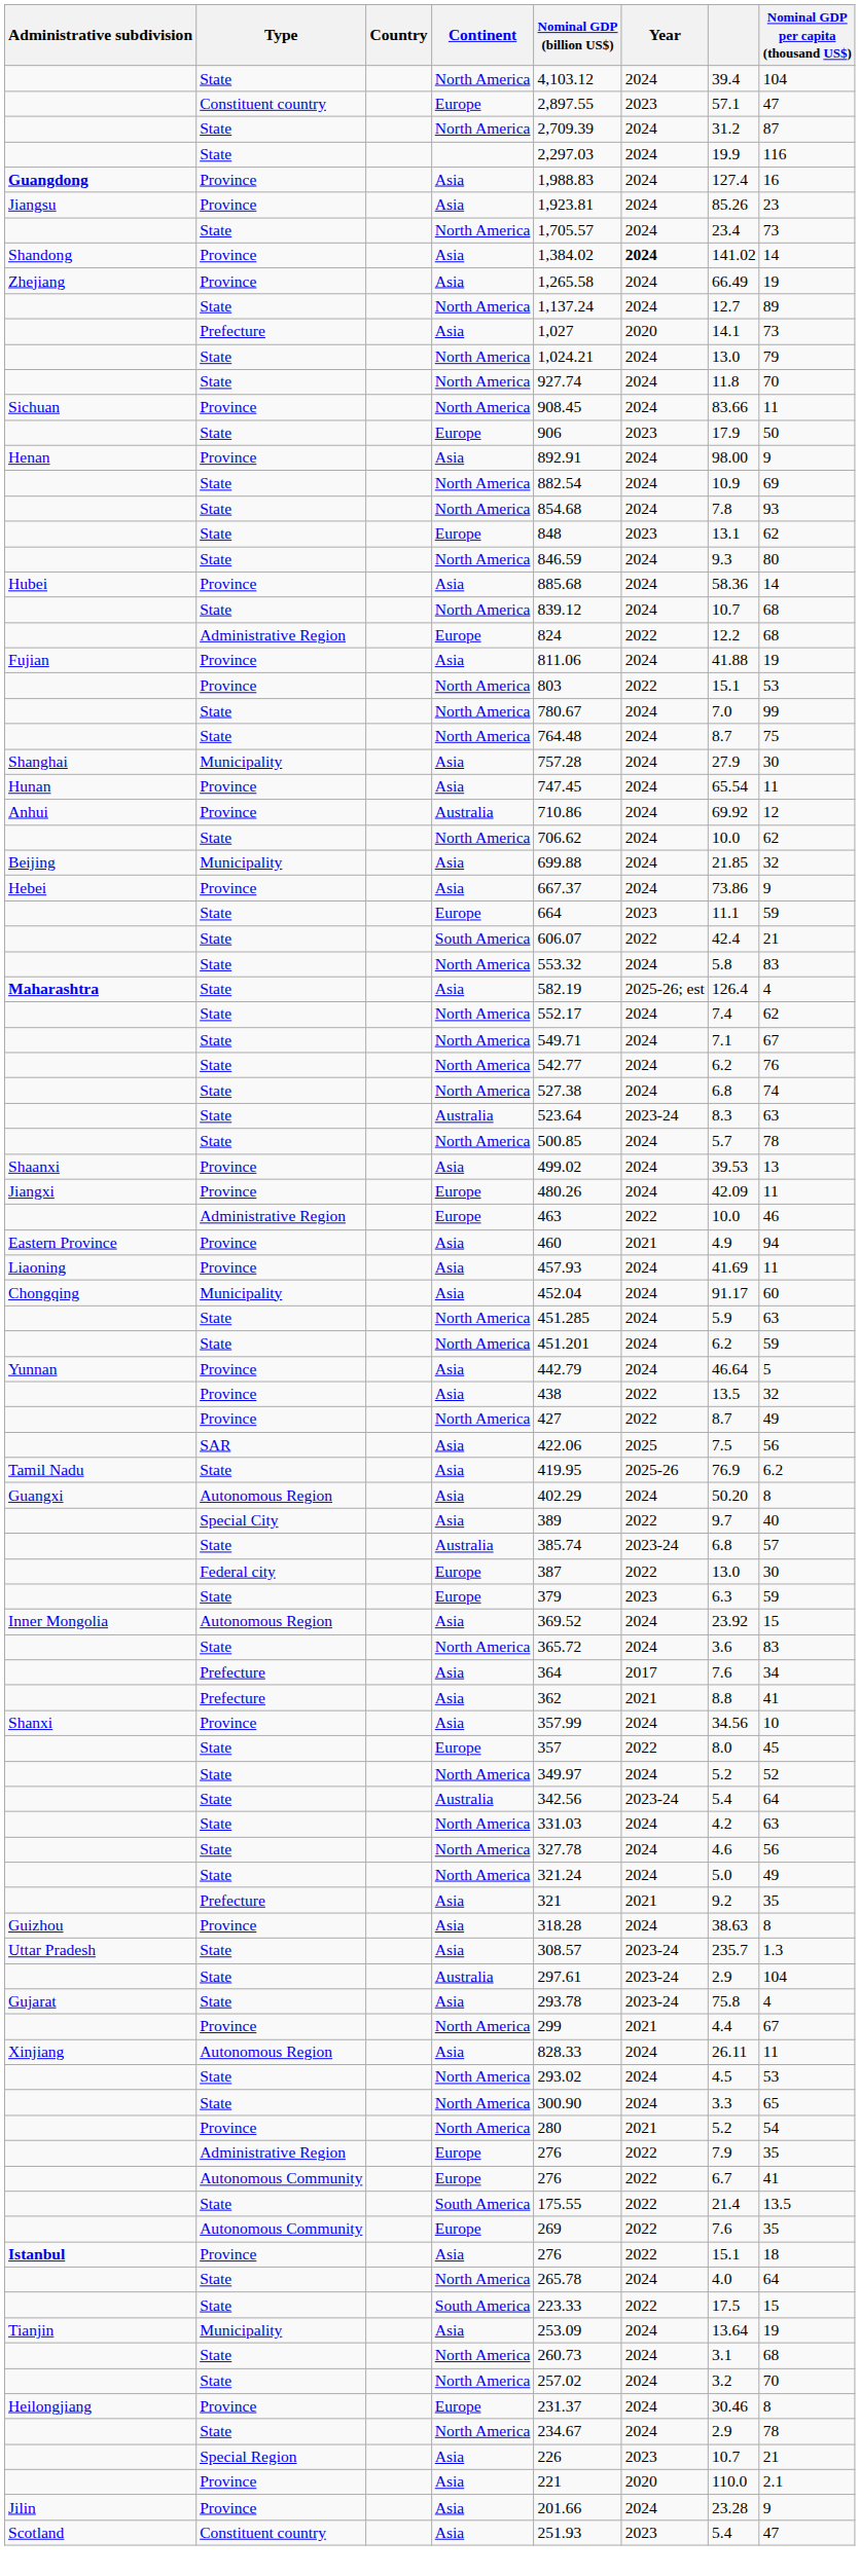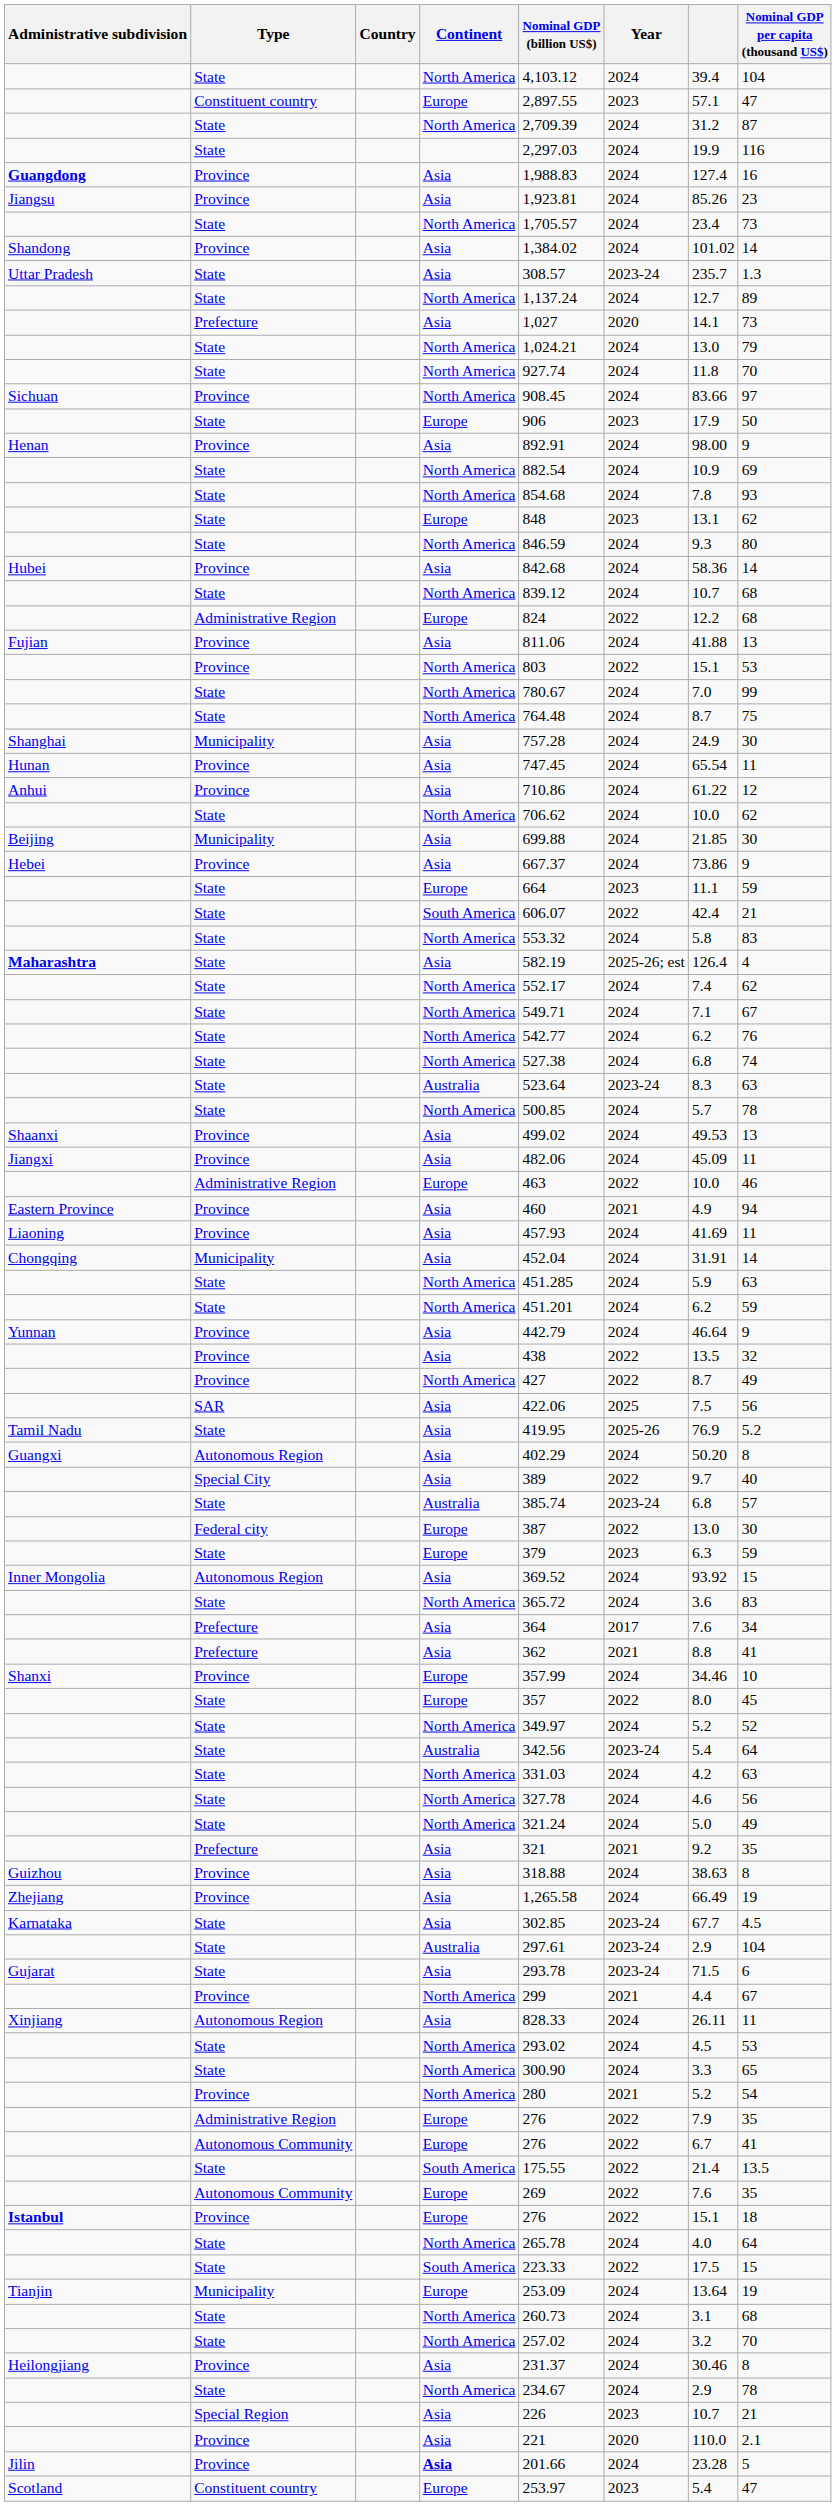Shandong | Year: bold -> normal
Shandong | column 7: 141.02 -> 101.02
rows swapped: Zhejiang <-> Uttar Pradesh
Sichuan | Nominal GDP per capita (thousand US$): 11 -> 97
Hubei | Nominal GDP (billion US$): 885.68 -> 842.68
Fujian | Nominal GDP per capita (thousand US$): 19 -> 13
Shanghai | column 7: 27.9 -> 24.9
Anhui | Continent: Australia -> Asia
Anhui | column 7: 69.92 -> 61.22
Beijing | Nominal GDP per capita (thousand US$): 32 -> 30
Shaanxi | column 7: 39.53 -> 49.53
Jiangxi | Continent: Europe -> Asia
Jiangxi | Nominal GDP (billion US$): 480.26 -> 482.06
Jiangxi | column 7: 42.09 -> 45.09
Chongqing | column 7: 91.17 -> 31.91
Chongqing | Nominal GDP per capita (thousand US$): 60 -> 14
Yunnan | Nominal GDP per capita (thousand US$): 5 -> 9
Tamil Nadu | Nominal GDP per capita (thousand US$): 6.2 -> 5.2
Inner Mongolia | column 7: 23.92 -> 93.92
Shanxi | Continent: Asia -> Europe
Shanxi | column 7: 34.56 -> 34.46
Guizhou | Nominal GDP (billion US$): 318.28 -> 318.88
+ row: Karnataka | State | Asia | 302.85 | 2023-24 | 67.7 | 4.5
Gujarat | column 7: 75.8 -> 71.5
Gujarat | Nominal GDP per capita (thousand US$): 4 -> 6
Istanbul | Continent: Asia -> Europe
Tianjin | Continent: Asia -> Europe
Heilongjiang | Continent: Europe -> Asia
Jilin | Continent: normal -> bold
Jilin | Nominal GDP per capita (thousand US$): 9 -> 5
Scotland | Continent: Asia -> Europe
Scotland | Nominal GDP (billion US$): 251.93 -> 253.97
